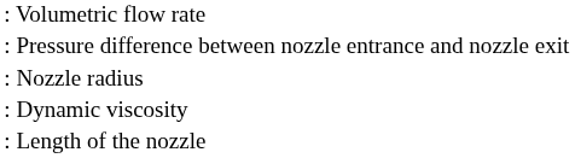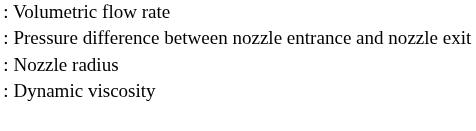- row: : Length of the nozzle
